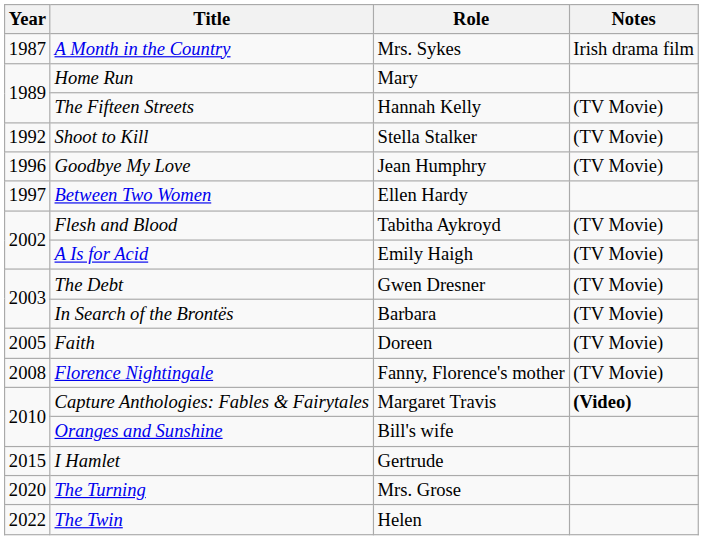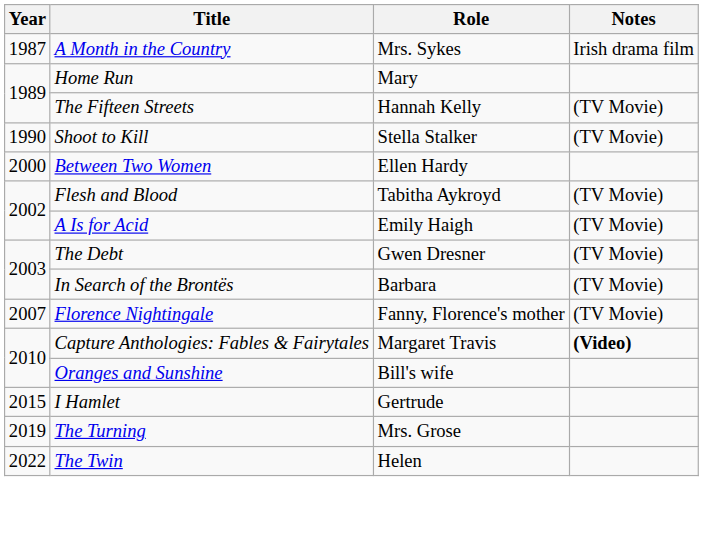Shoot to Kill | Year: 1992 -> 1990
- row: 1996 | Goodbye My Love | Jean Humphry | (TV Movie)
Between Two Women | Year: 1997 -> 2000
- row: 2005 | Faith | Doreen | (TV Movie)
Florence Nightingale | Year: 2008 -> 2007
The Turning | Year: 2020 -> 2019
